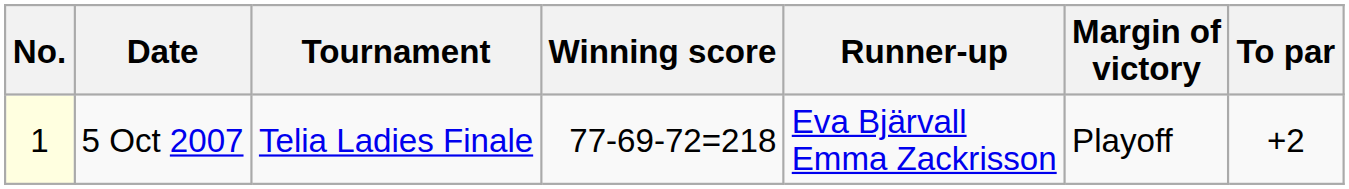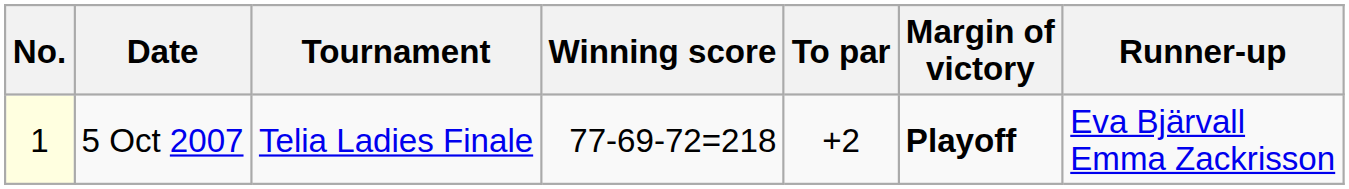columns swapped: To par <-> Runner-up
5 Oct 2007 | Margin of victory: normal -> bold
